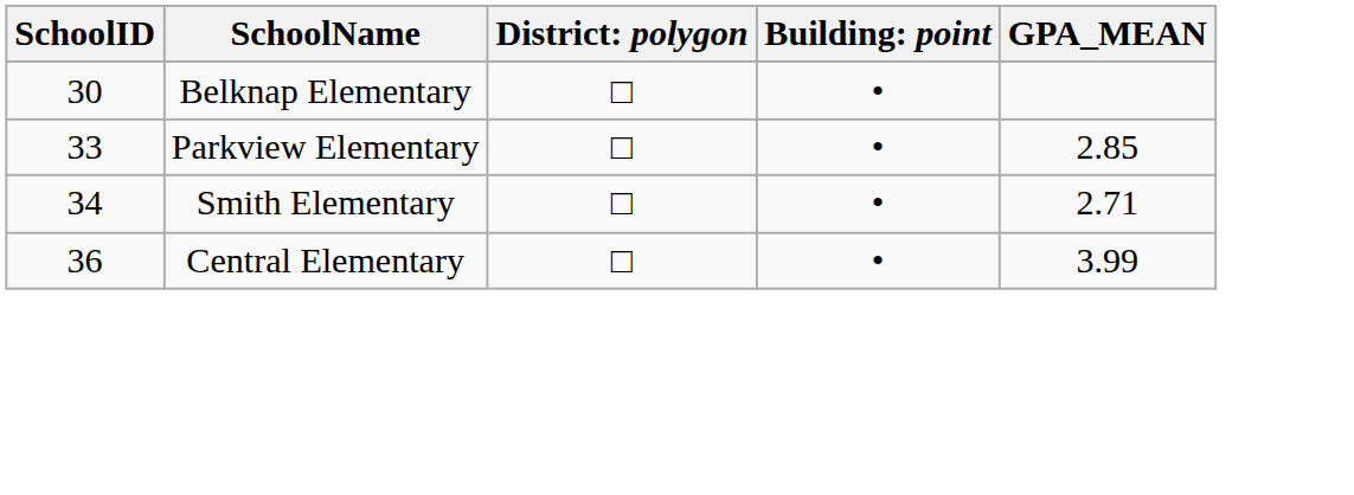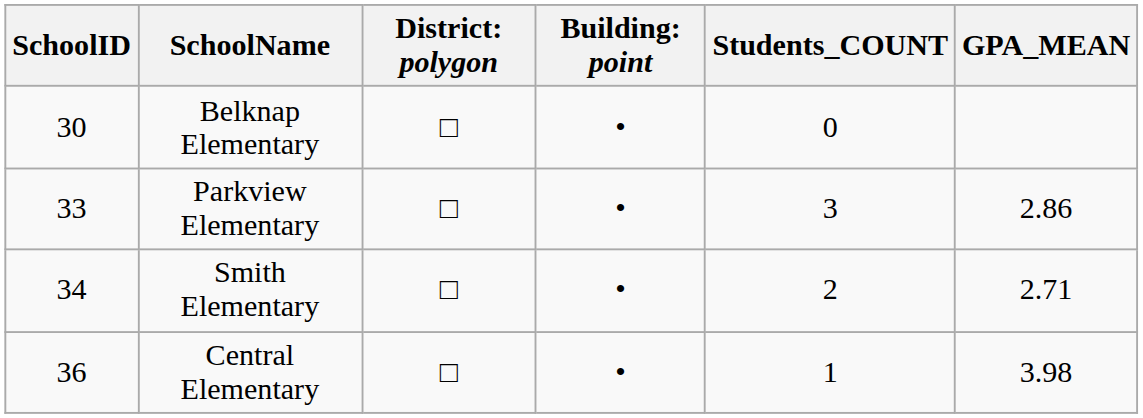+ column: Students_COUNT | 0 | 3 | 2 | 1
Parkview Elementary | GPA_MEAN: 2.85 -> 2.86
Central Elementary | GPA_MEAN: 3.99 -> 3.98
